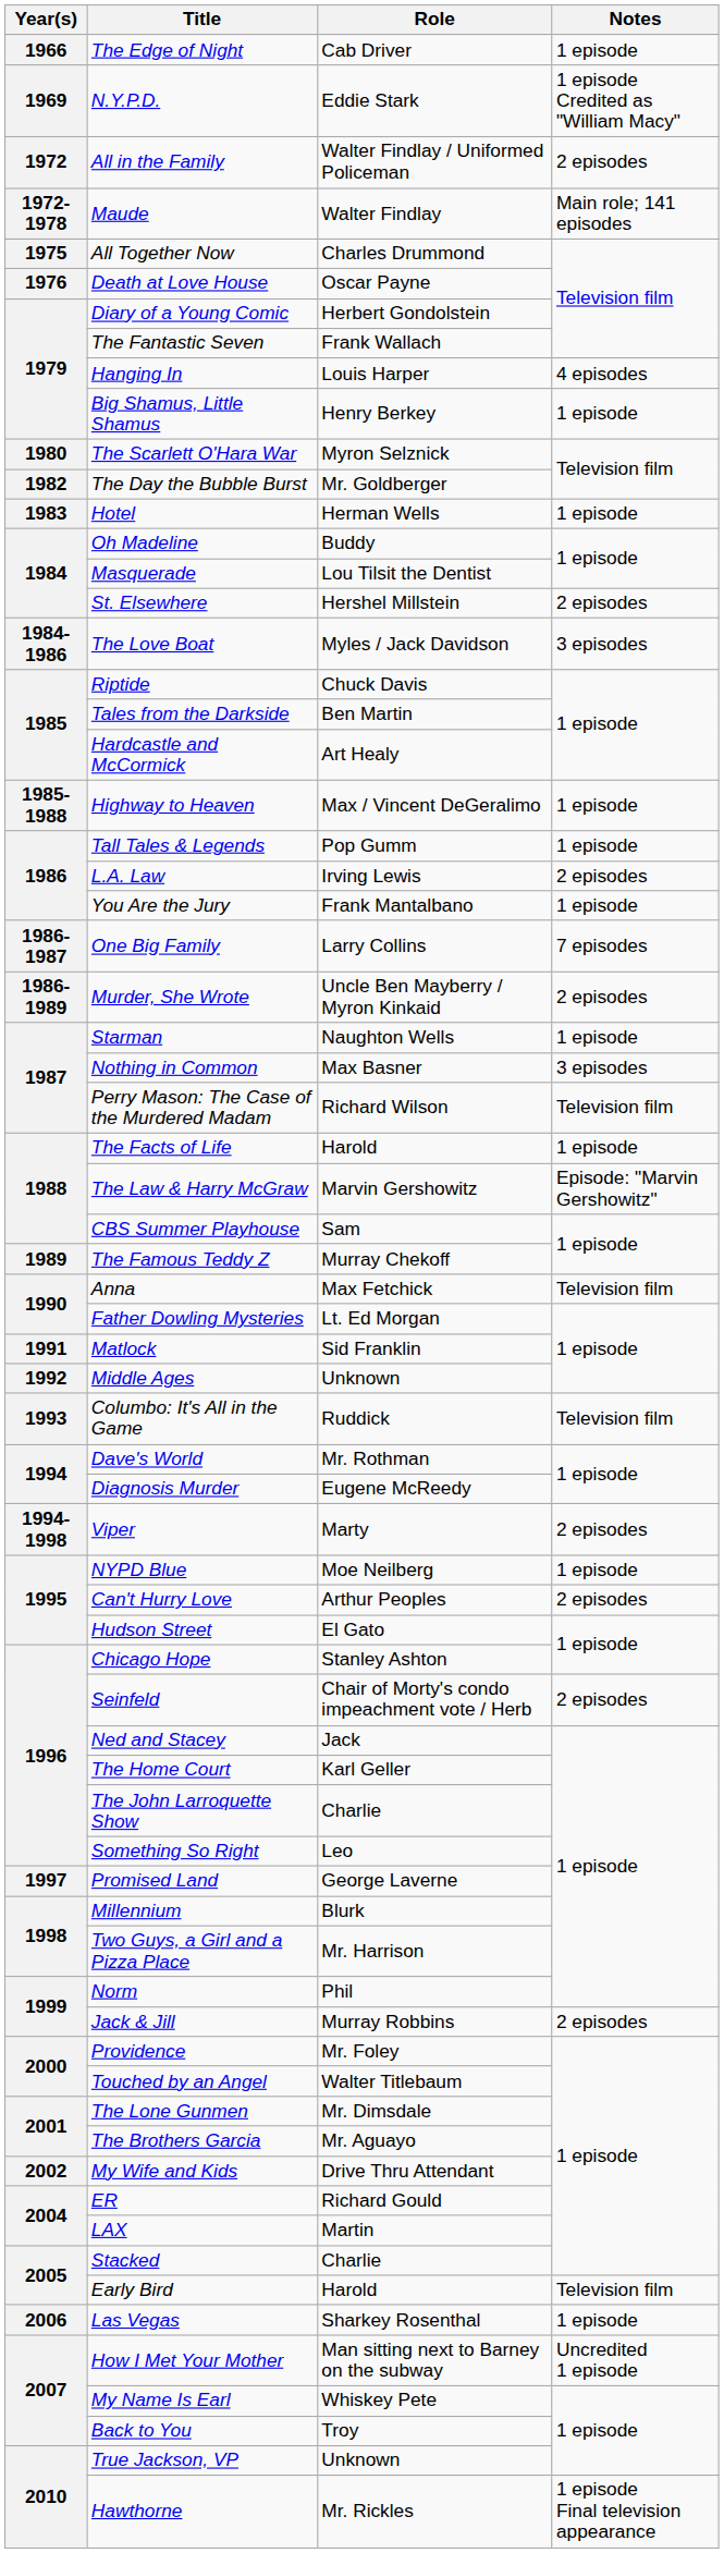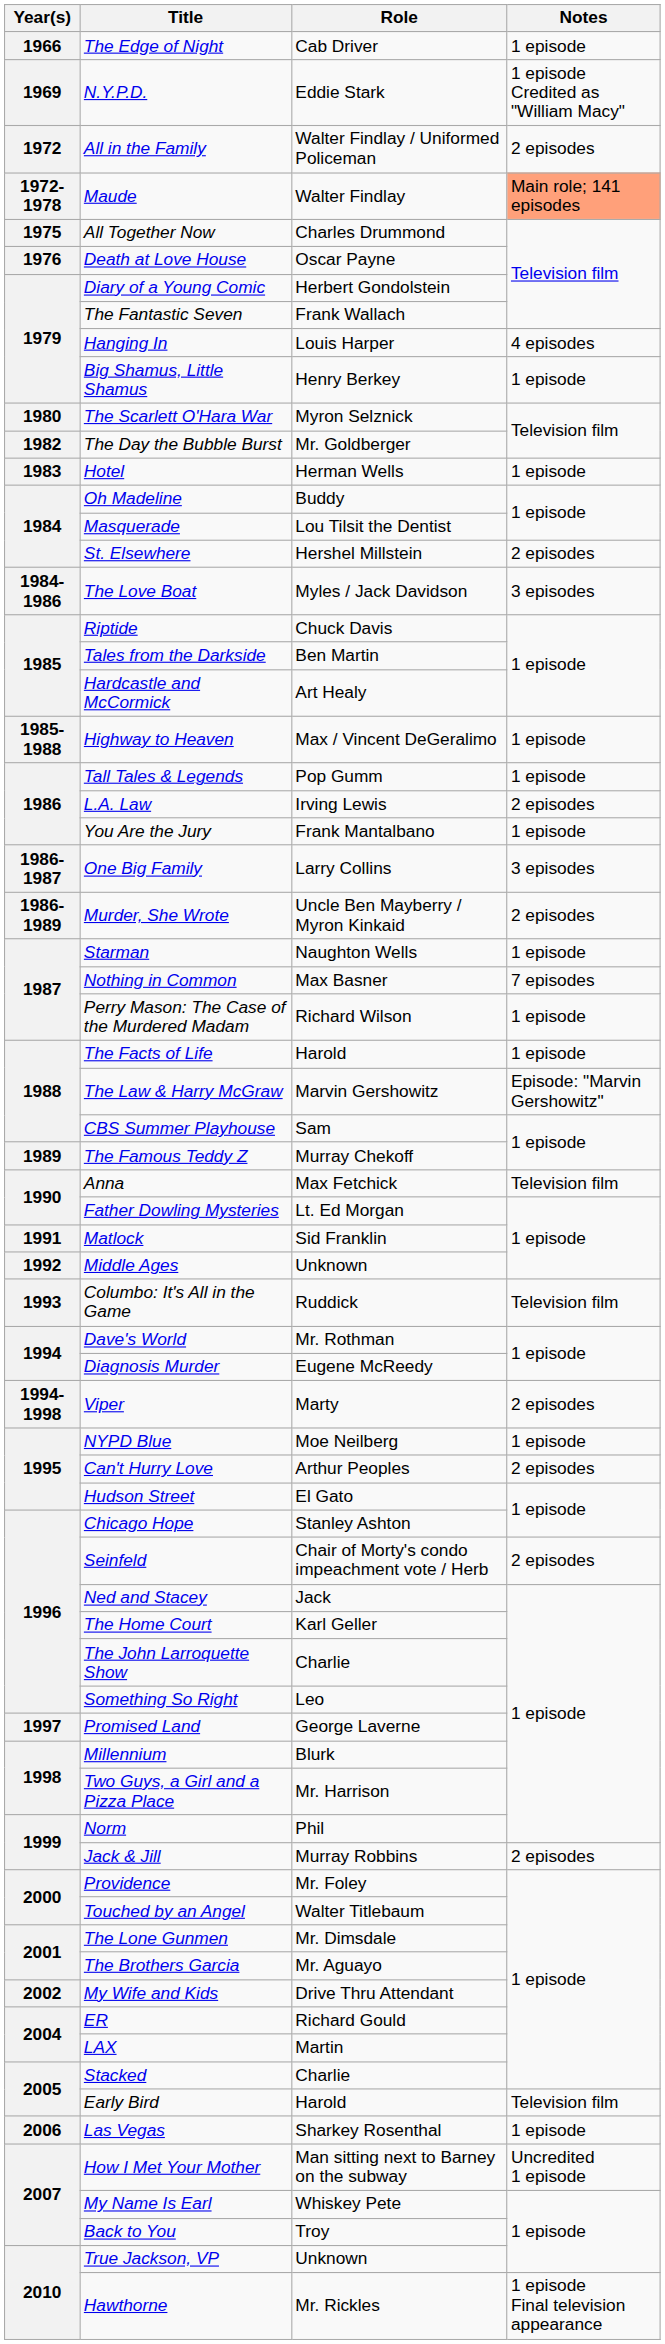Maude | Notes: no background -> lightsalmon background
One Big Family | Notes: 7 episodes -> 3 episodes
Nothing in Common | Notes: 3 episodes -> 7 episodes
Perry Mason: The Case of the Murdered Madam | Notes: Television film -> 1 episode
